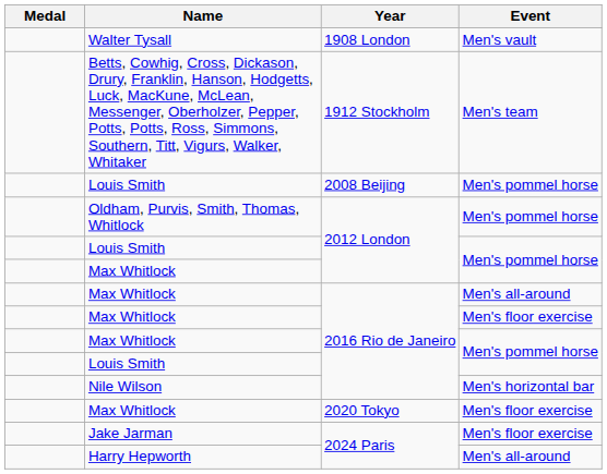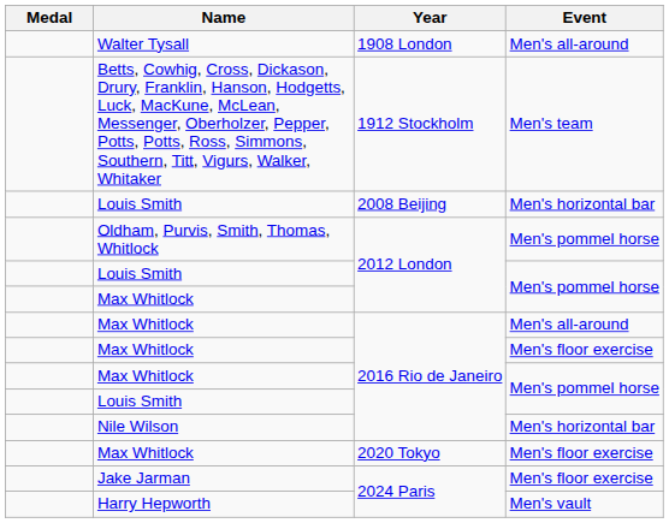Walter Tysall | Event: Men's vault -> Men's all-around
Louis Smith / 2008 Beijing | Event: Men's pommel horse -> Men's horizontal bar
Harry Hepworth | Event: Men's all-around -> Men's vault
